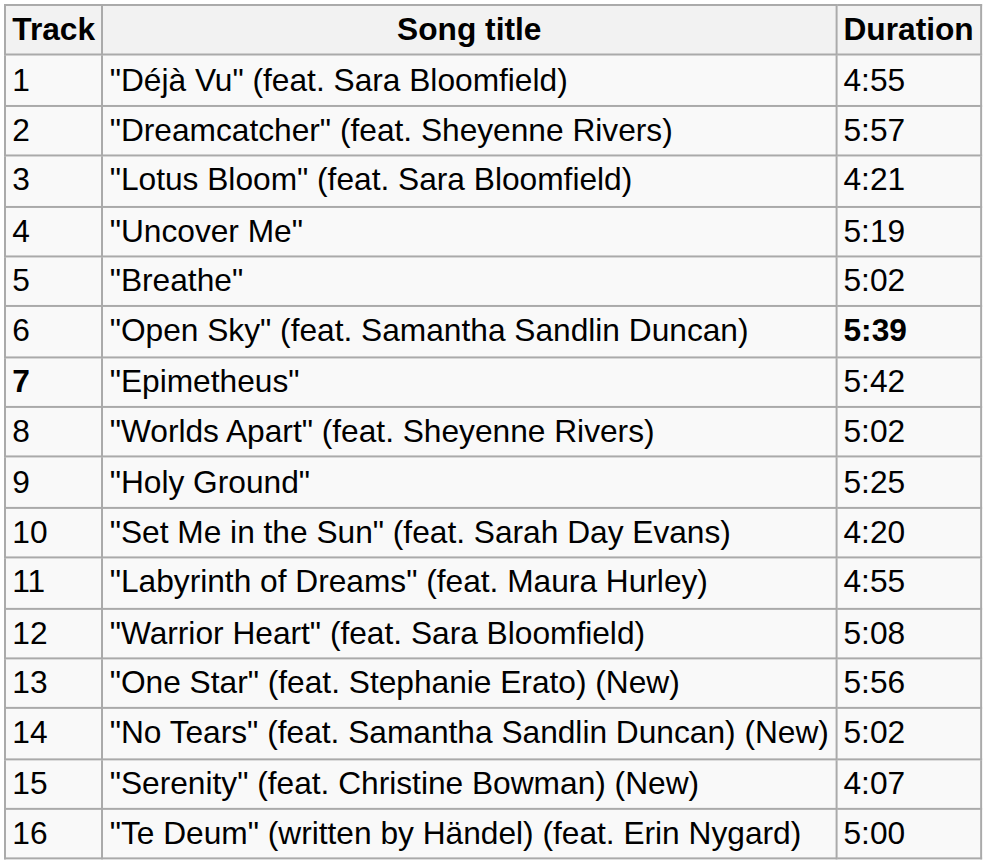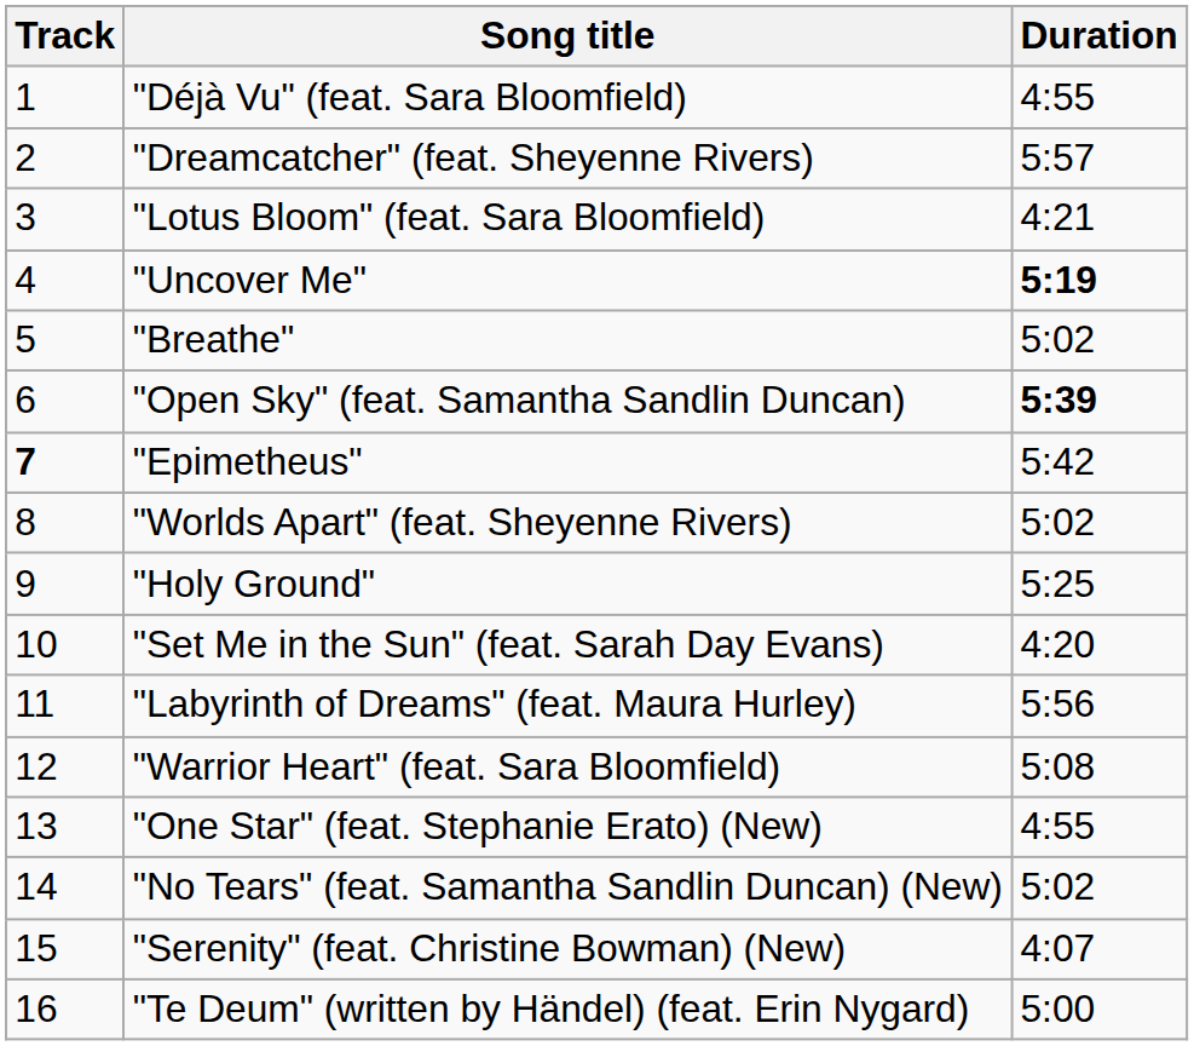"Uncover Me" | Duration: normal -> bold
"Labyrinth of Dreams" (feat. Maura Hurley) | Duration: 4:55 -> 5:56
"One Star" (feat. Stephanie Erato) (New) | Duration: 5:56 -> 4:55
